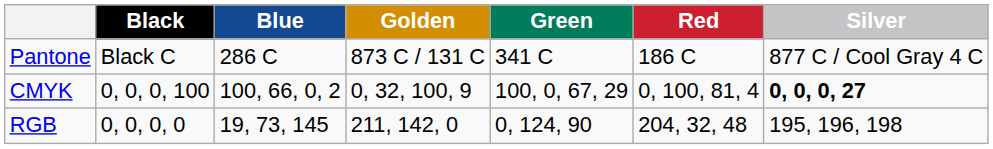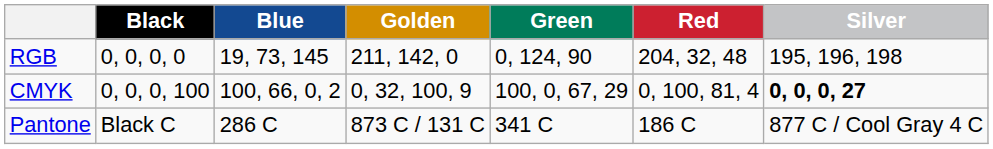rows swapped: Pantone <-> RGB
